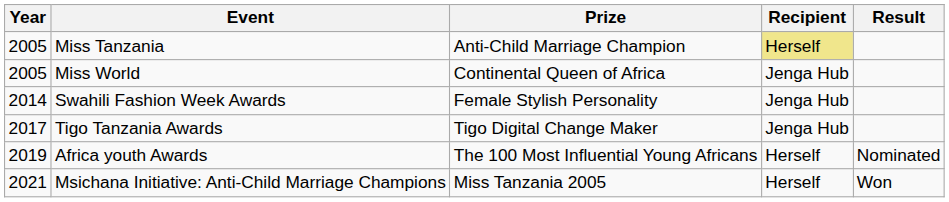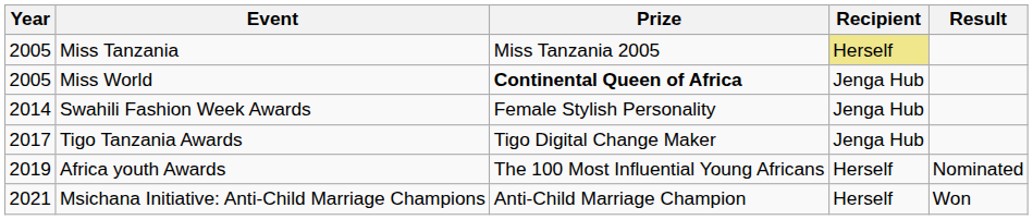Miss Tanzania | Prize: Anti-Child Marriage Champion -> Miss Tanzania 2005
Miss World | Prize: normal -> bold
Msichana Initiative: Anti-Child Marriage Champions | Prize: Miss Tanzania 2005 -> Anti-Child Marriage Champion
